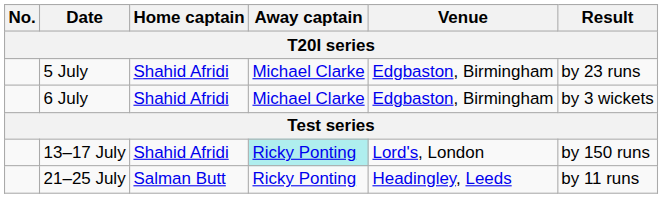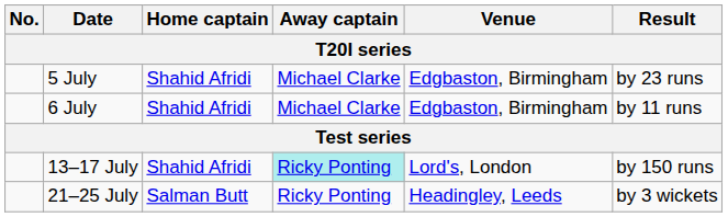6 July | Result: by 3 wickets -> by 11 runs
21–25 July | Result: by 11 runs -> by 3 wickets
